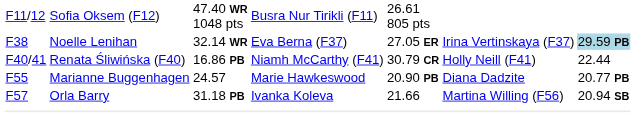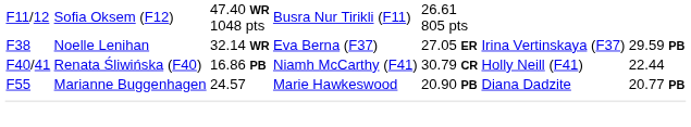F38 | column 7: lightblue background -> no background
- row: F57 | Orla Barry | 31.18 PB | Ivanka Koleva | 21.66 | Martina Willing (F56) | 20.94 SB
